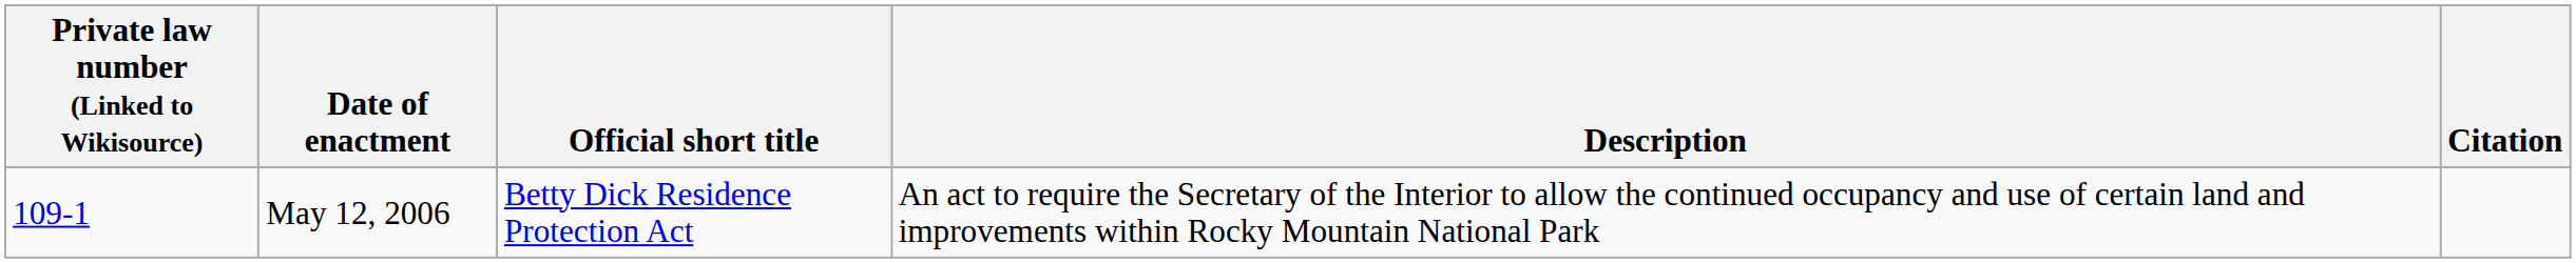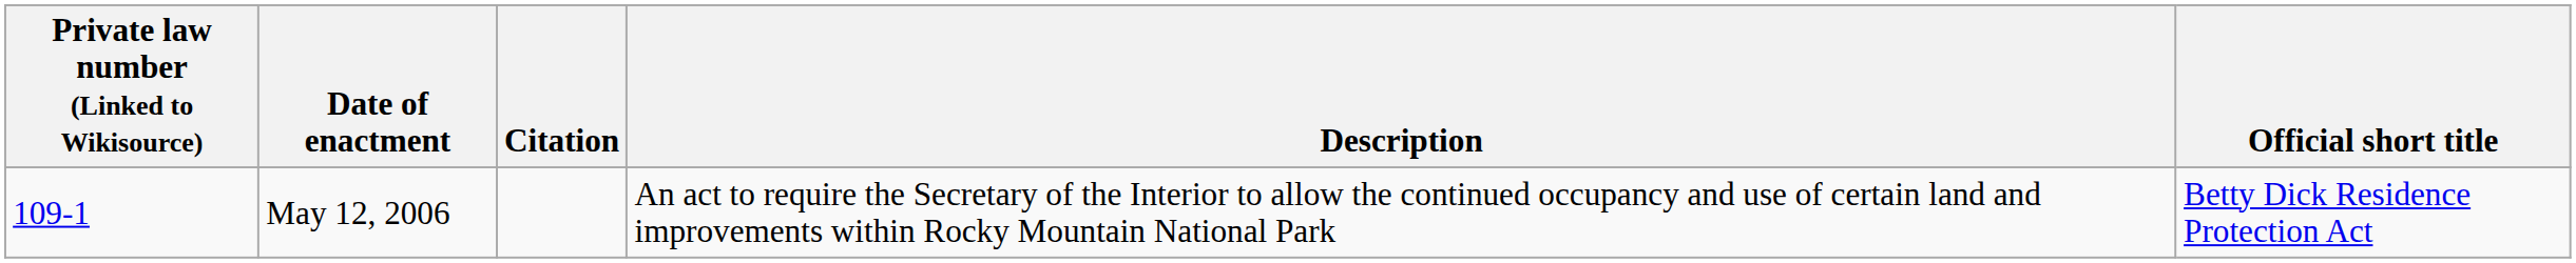columns swapped: Official short title <-> Citation
